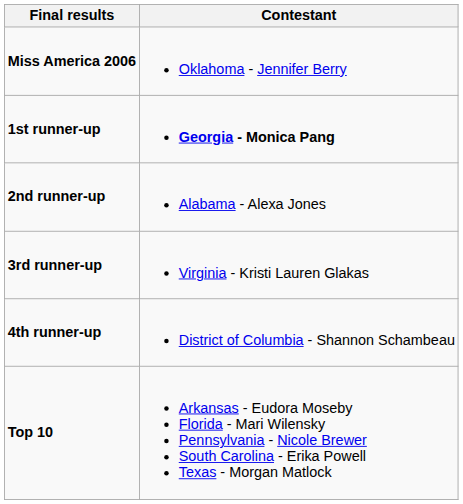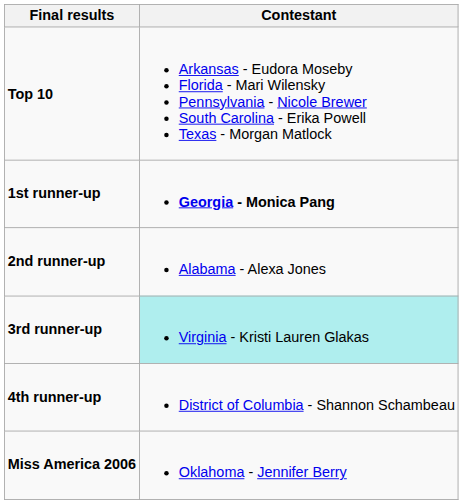rows swapped: Miss America 2006 <-> Top 10
3rd runner-up | Contestant: no background -> paleturquoise background
